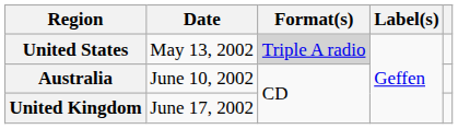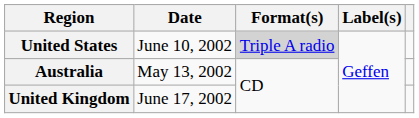United States | Date: May 13, 2002 -> June 10, 2002
Australia | Date: June 10, 2002 -> May 13, 2002
